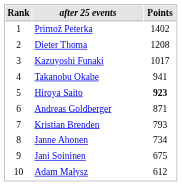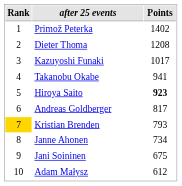Andreas Goldberger | Points: 871 -> 817
Kristian Brenden | Rank: no background -> gold background
